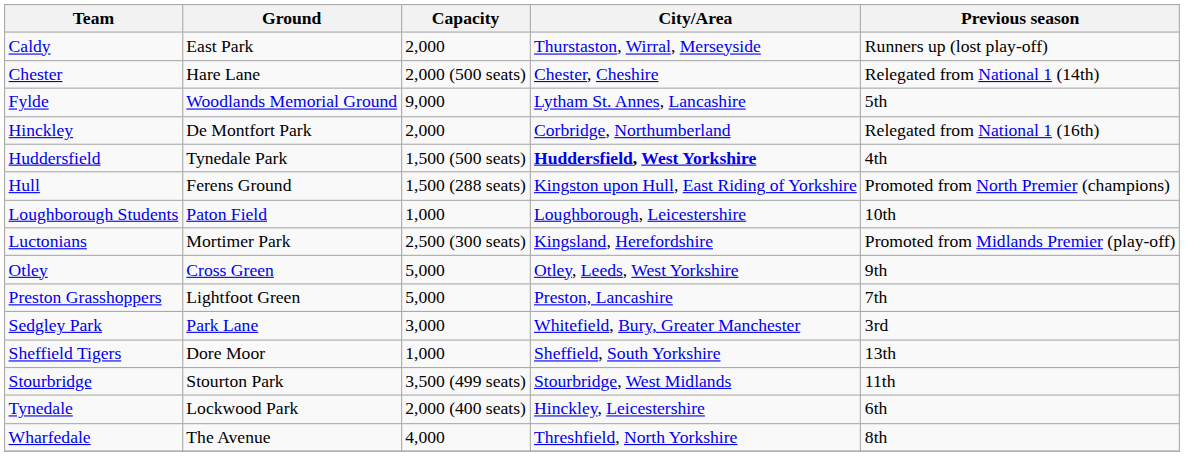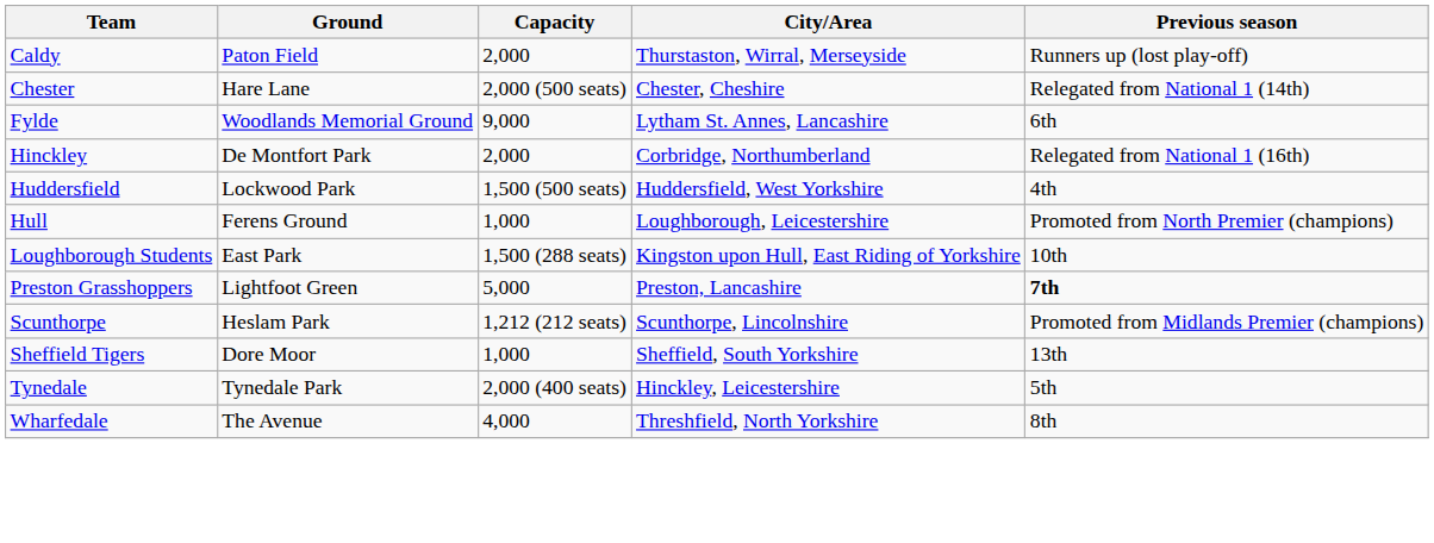Caldy | Ground: East Park -> Paton Field
Fylde | Previous season: 5th -> 6th
Huddersfield | Ground: Tynedale Park -> Lockwood Park
Huddersfield | City/Area: bold -> normal
Hull | Capacity: 1,500 (288 seats) -> 1,000
Hull | City/Area: Kingston upon Hull, East Riding of Yorkshire -> Loughborough, Leicestershire
Loughborough Students | Ground: Paton Field -> East Park
Loughborough Students | Capacity: 1,000 -> 1,500 (288 seats)
Loughborough Students | City/Area: Loughborough, Leicestershire -> Kingston upon Hull, East Riding of Yorkshire
- row: Luctonians | Mortimer Park | 2,500 (300 seats) | Kingsland, Herefordshire | Promoted from Midlands Premier (play-off)
- row: Otley | Cross Green | 5,000 | Otley, Leeds, West Yorkshire | 9th
Preston Grasshoppers | Previous season: normal -> bold
+ row: Scunthorpe | Heslam Park | 1,212 (212 seats) | Scunthorpe, Lincolnshire | Promoted from Midlands Premier (champions)
- row: Sedgley Park | Park Lane | 3,000 | Whitefield, Bury, Greater Manchester | 3rd
- row: Stourbridge | Stourton Park | 3,500 (499 seats) | Stourbridge, West Midlands | 11th
Tynedale | Ground: Lockwood Park -> Tynedale Park
Tynedale | Previous season: 6th -> 5th
